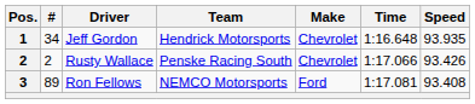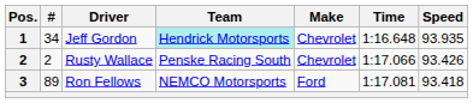Jeff Gordon | Team: no background -> paleturquoise background
Ron Fellows | Speed: 93.408 -> 93.418
